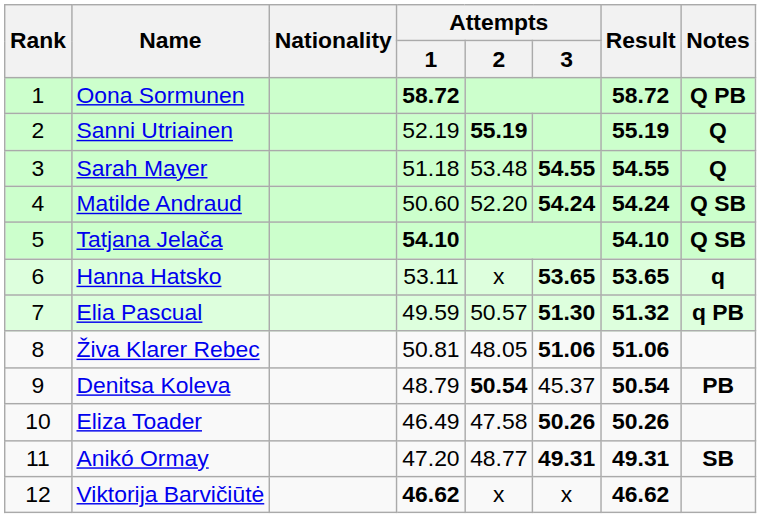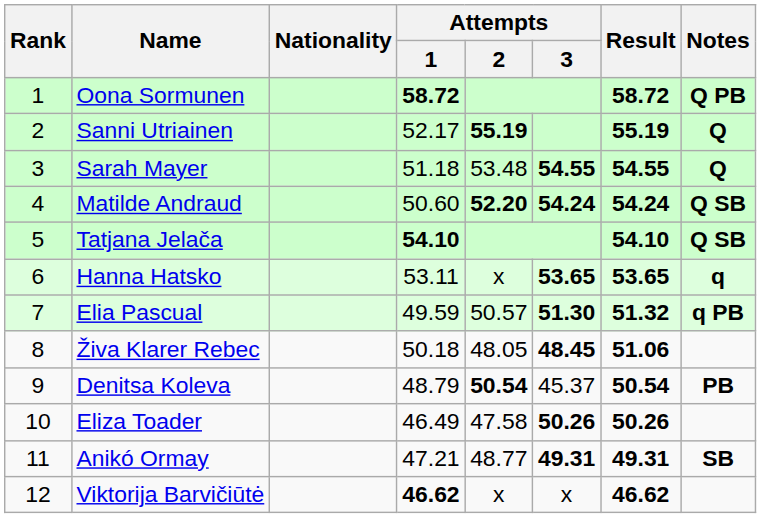Sanni Utriainen | Attempts / 1: 52.19 -> 52.17
Matilde Andraud | Attempts / 2: normal -> bold
Živa Klarer Rebec | Attempts / 1: 50.81 -> 50.18
Živa Klarer Rebec | Attempts / 3: 51.06 -> 48.45
Anikó Ormay | Attempts / 1: 47.20 -> 47.21
